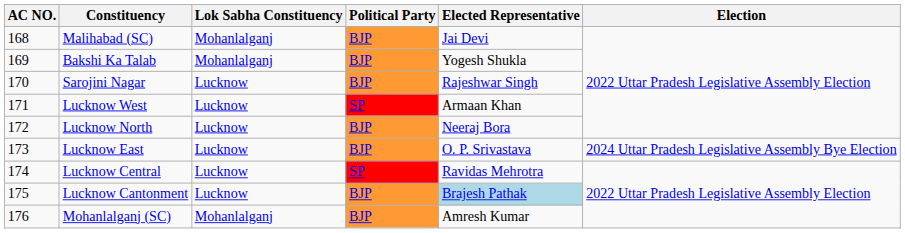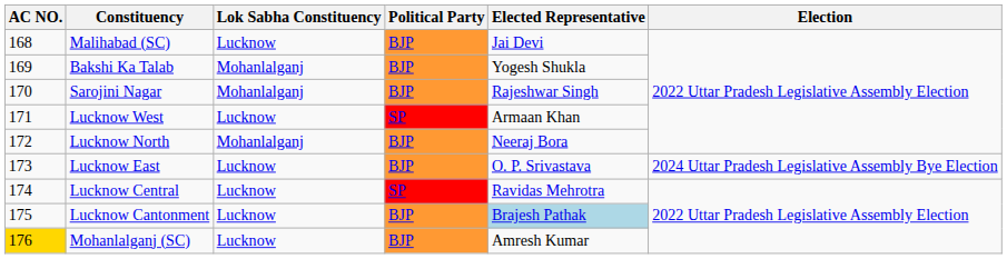Malihabad (SC) | Lok Sabha Constituency: Mohanlalganj -> Lucknow
Sarojini Nagar | Lok Sabha Constituency: Lucknow -> Mohanlalganj
Lucknow North | Lok Sabha Constituency: Lucknow -> Mohanlalganj
Mohanlalganj (SC) | AC NO.: no background -> gold background
Mohanlalganj (SC) | Lok Sabha Constituency: Mohanlalganj -> Lucknow
